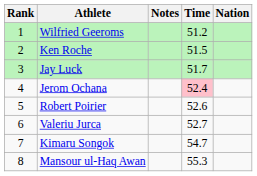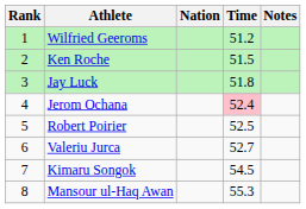columns swapped: Nation <-> Notes
Jay Luck | Time: 51.7 -> 51.8
Robert Poirier | Time: 52.6 -> 52.5
Kimaru Songok | Time: 54.7 -> 54.5
